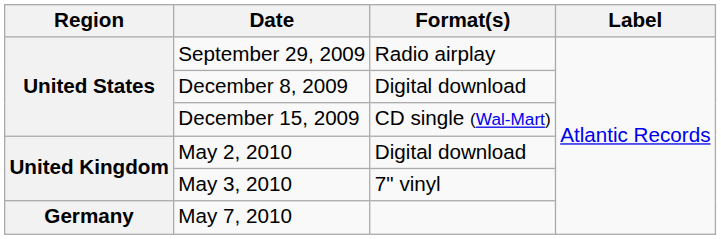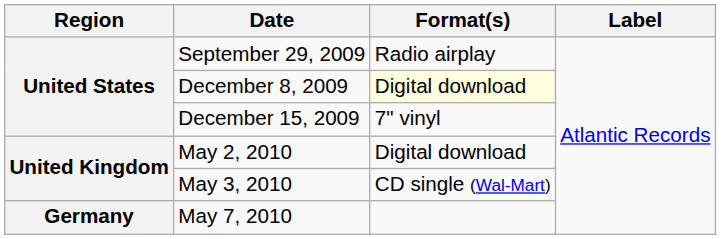December 8, 2009 | Format(s): no background -> lightyellow background
December 15, 2009 | Format(s): CD single (Wal-Mart) -> 7" vinyl
May 3, 2010 | Format(s): 7" vinyl -> CD single (Wal-Mart)
